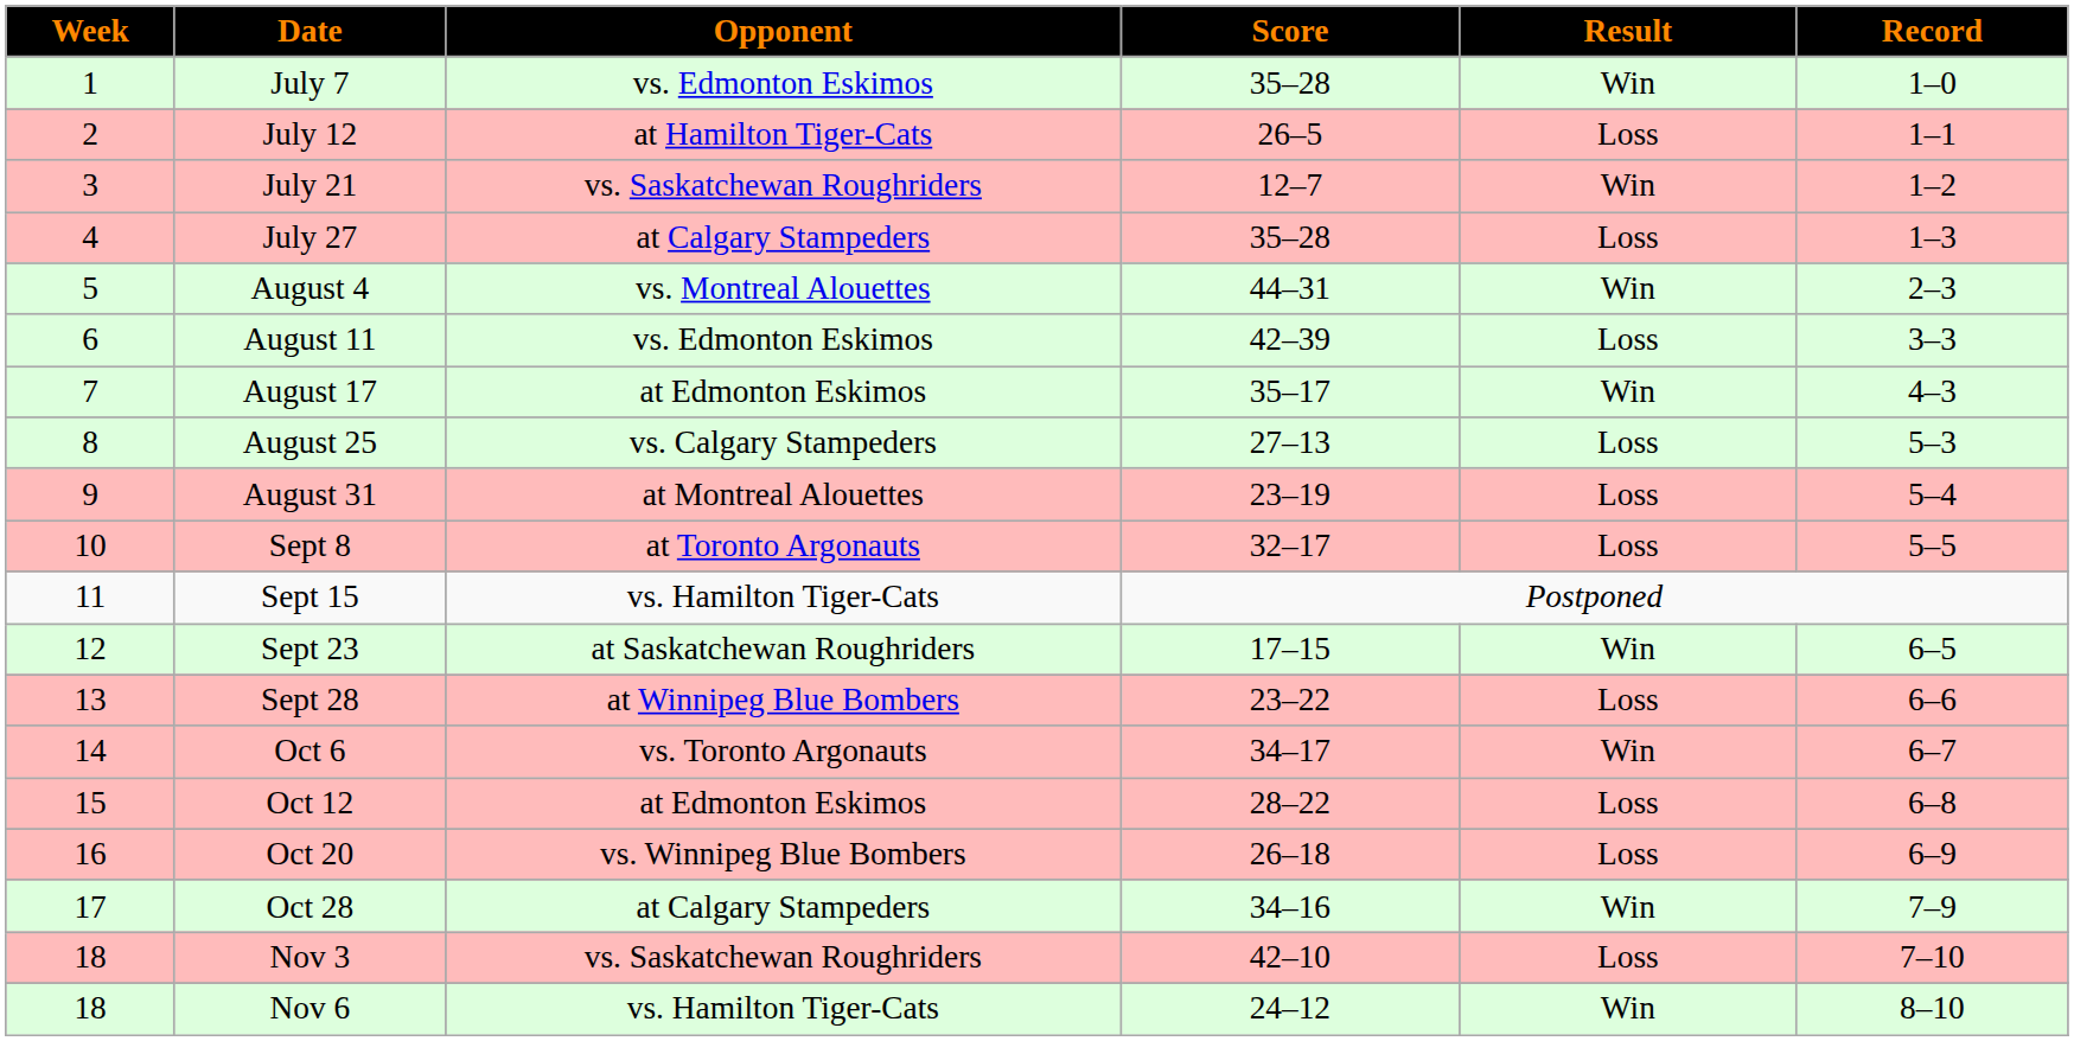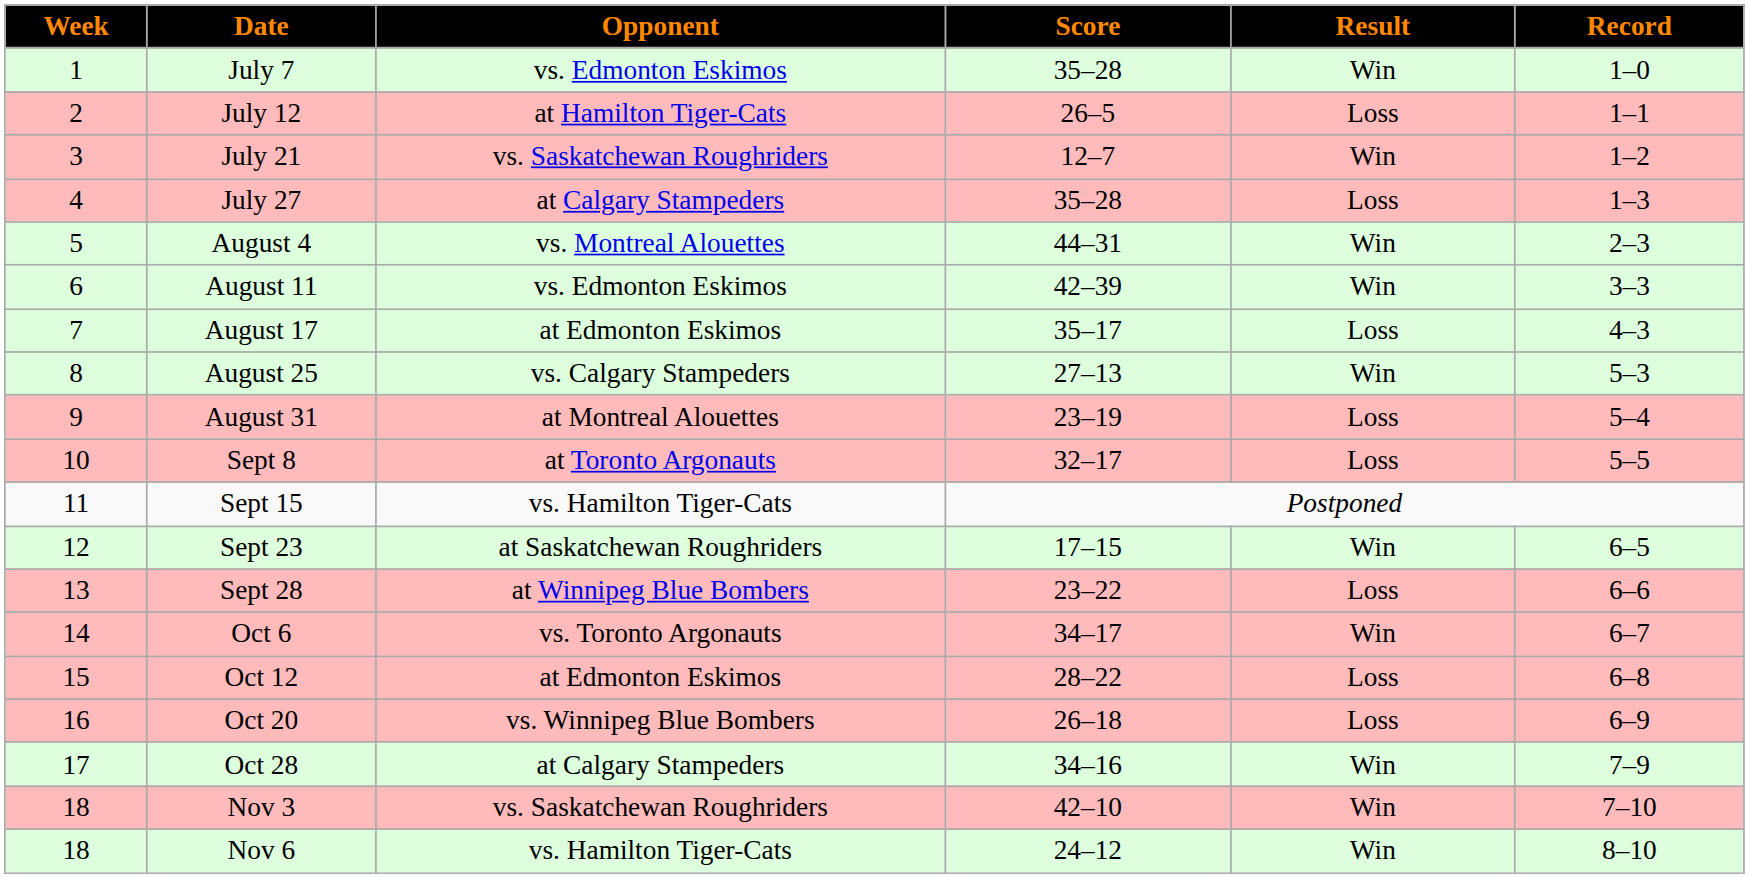August 11 | Result: Loss -> Win
August 17 | Result: Win -> Loss
August 25 | Result: Loss -> Win
Nov 3 | Result: Loss -> Win
